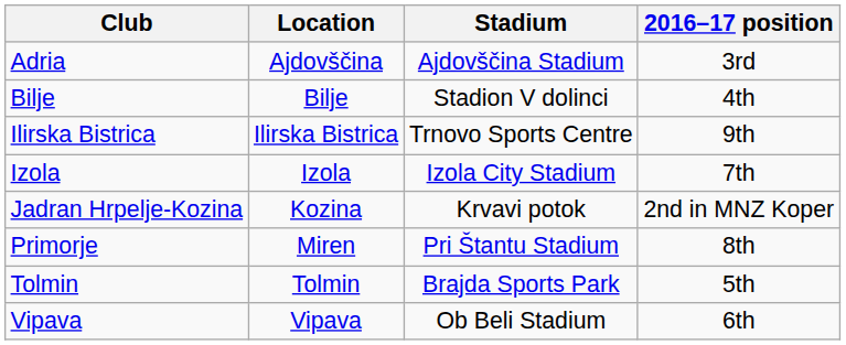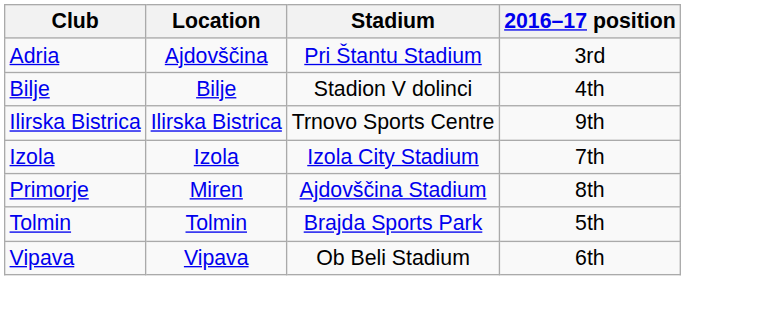Adria | Stadium: Ajdovščina Stadium -> Pri Štantu Stadium
- row: Jadran Hrpelje-Kozina | Kozina | Krvavi potok | 2nd in MNZ Koper
Primorje | Stadium: Pri Štantu Stadium -> Ajdovščina Stadium
